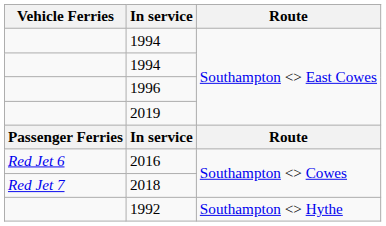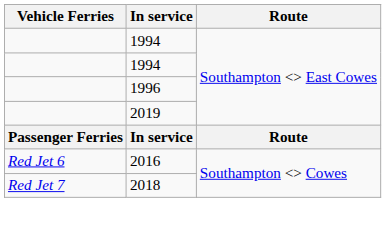- row: 1992 | Southampton <> Hythe
